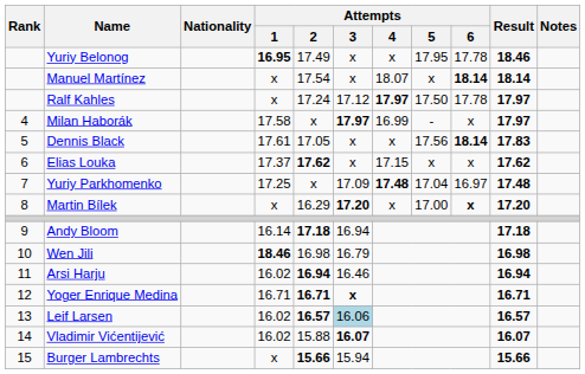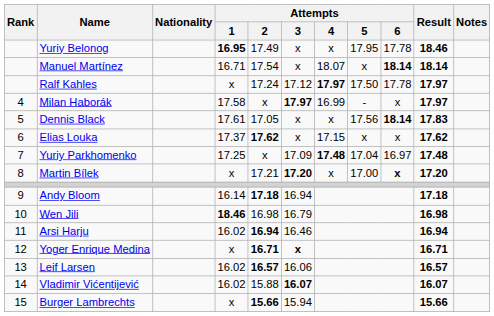Manuel Martínez | Attempts / 1: x -> 16.71
Martin Bílek | Attempts / 2: 16.29 -> 17.21
Yoger Enrique Medina | Attempts / 1: 16.71 -> x
Leif Larsen | Attempts / 3: lightblue background -> no background
